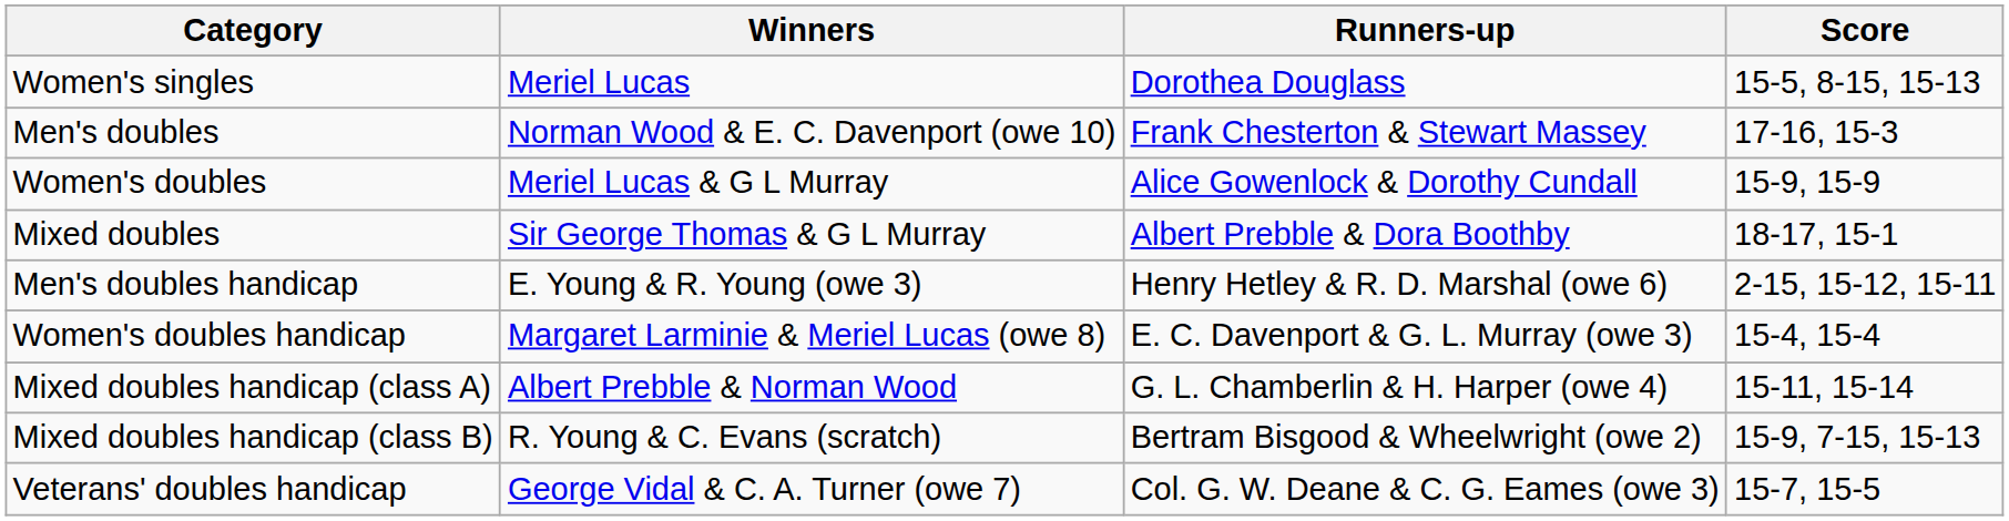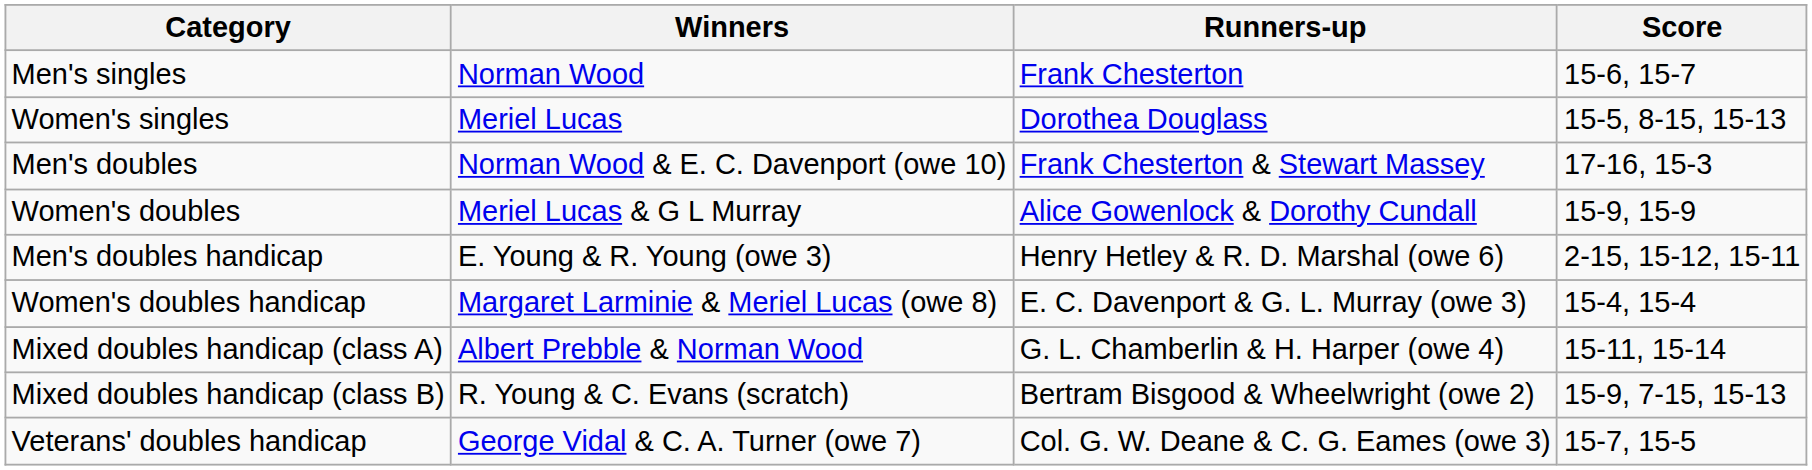+ row: Men's singles | Norman Wood | Frank Chesterton | 15-6, 15-7
- row: Mixed doubles | Sir George Thomas & G L Murray | Albert Prebble & Dora Boothby | 18-17, 15-1
